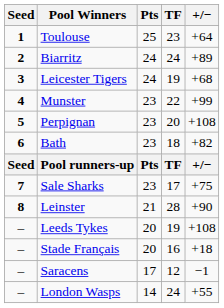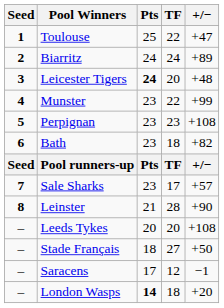Toulouse | TF: 23 -> 22
Toulouse | +/−: +64 -> +47
Leicester Tigers | Pts: normal -> bold
Leicester Tigers | TF: 19 -> 20
Leicester Tigers | +/−: +68 -> +48
Perpignan | TF: 20 -> 23
Sale Sharks | +/−: +75 -> +57
Leeds Tykes | TF: 19 -> 20
Stade Français | Pts: 20 -> 18
Stade Français | TF: 16 -> 27
Stade Français | +/−: +18 -> +50
London Wasps | Pts: normal -> bold
London Wasps | TF: 24 -> 18
London Wasps | +/−: +55 -> +20
